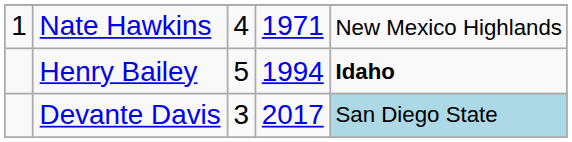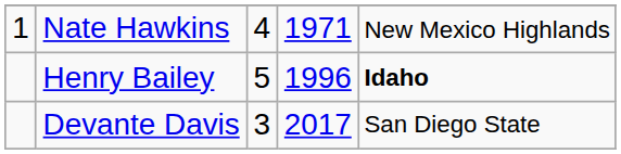Henry Bailey | column 4: 1994 -> 1996
Devante Davis | column 5: lightblue background -> no background
